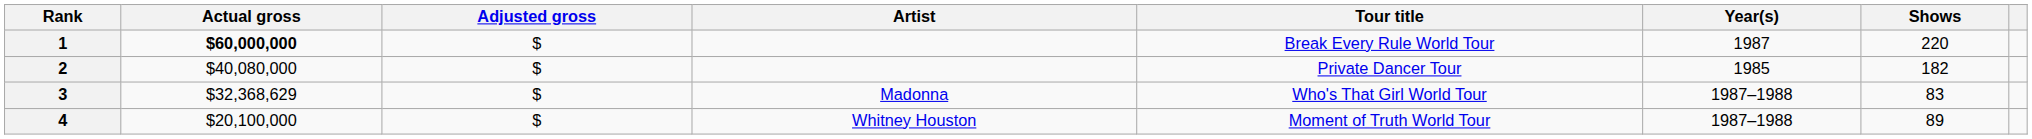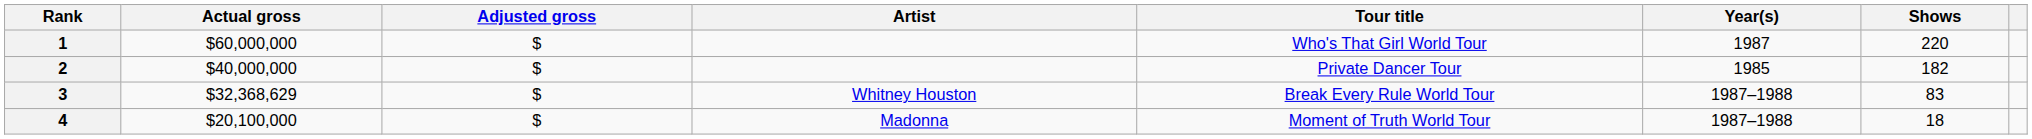1 | Actual gross: bold -> normal
1 | Tour title: Break Every Rule World Tour -> Who's That Girl World Tour
2 | Actual gross: $40,080,000 -> $40,000,000
3 | Artist: Madonna -> Whitney Houston
3 | Tour title: Who's That Girl World Tour -> Break Every Rule World Tour
4 | Artist: Whitney Houston -> Madonna
4 | Shows: 89 -> 18
